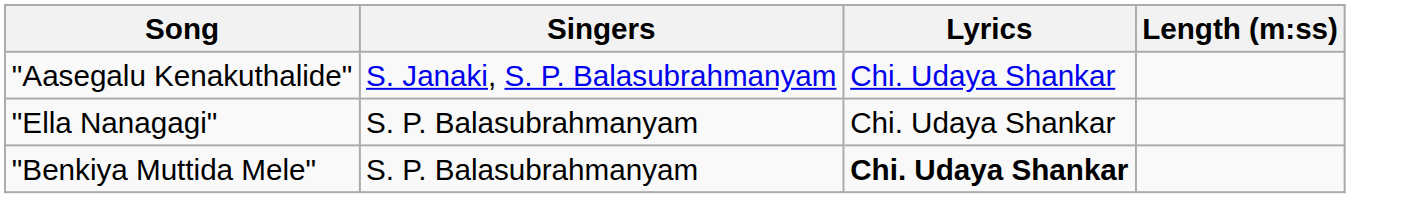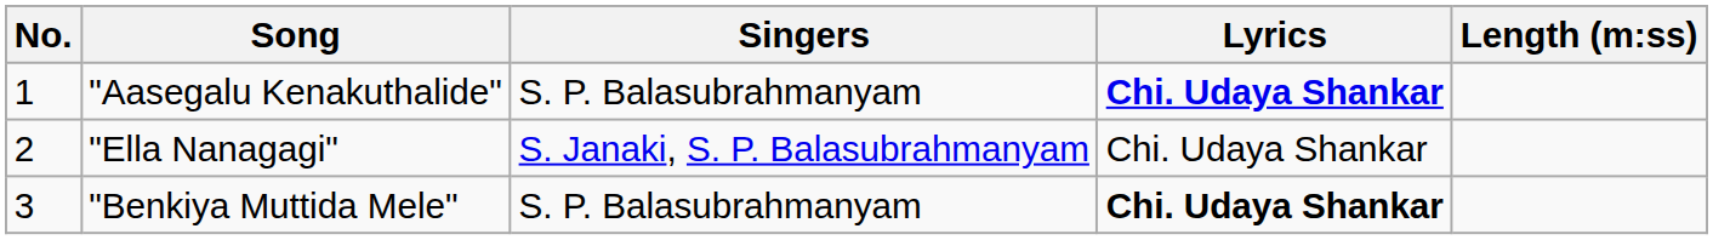+ column: No. | 1 | 2 | 3
"Aasegalu Kenakuthalide" | Singers: S. Janaki, S. P. Balasubrahmanyam -> S. P. Balasubrahmanyam
"Aasegalu Kenakuthalide" | Lyrics: normal -> bold
"Ella Nanagagi" | Singers: S. P. Balasubrahmanyam -> S. Janaki, S. P. Balasubrahmanyam
